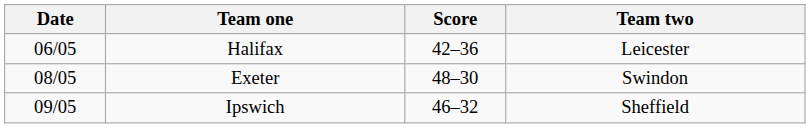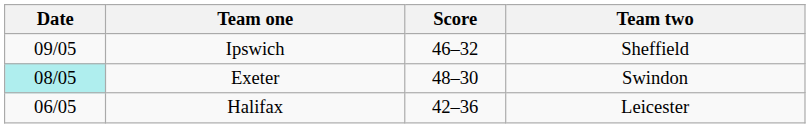rows swapped: Ipswich <-> Halifax
Exeter | Date: no background -> paleturquoise background
